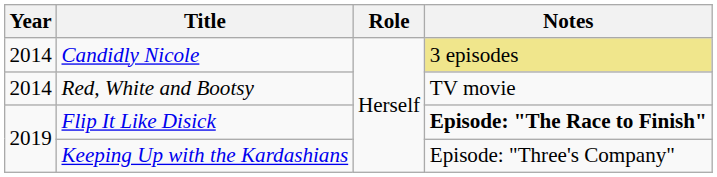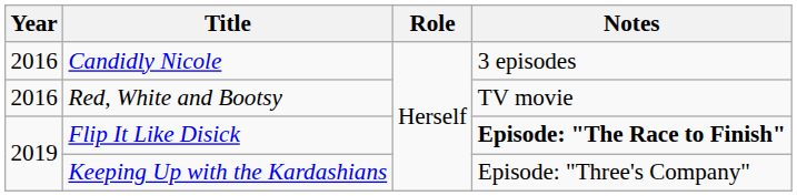Candidly Nicole | Year: 2014 -> 2016
Candidly Nicole | Notes: khaki background -> no background
Red, White and Bootsy | Year: 2014 -> 2016
